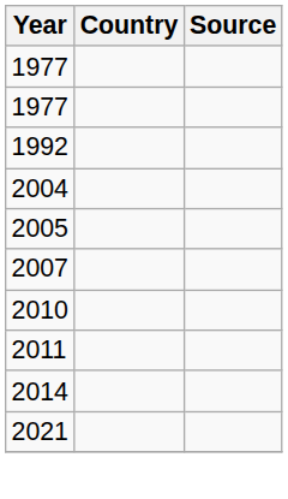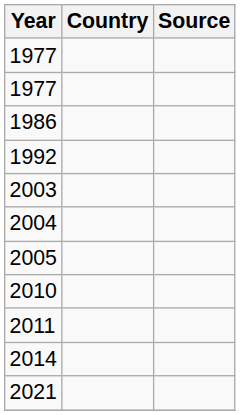+ row: 1986
+ row: 2003
- row: 2007
